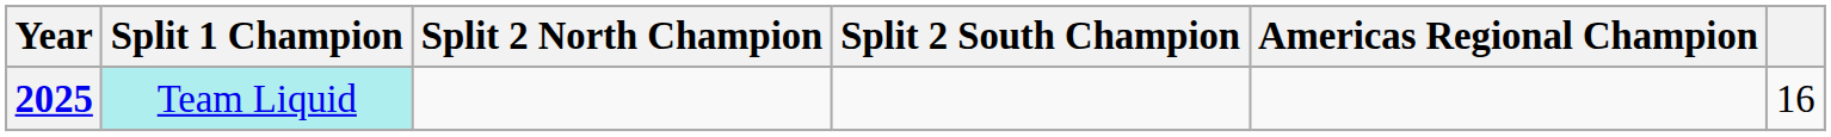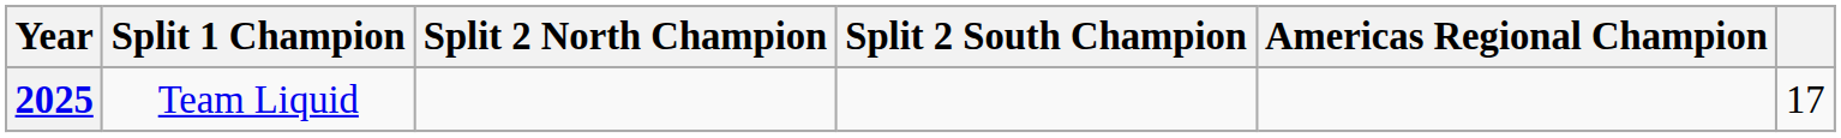2025 | Split 1 Champion: paleturquoise background -> no background
2025 | column 6: 16 -> 17
